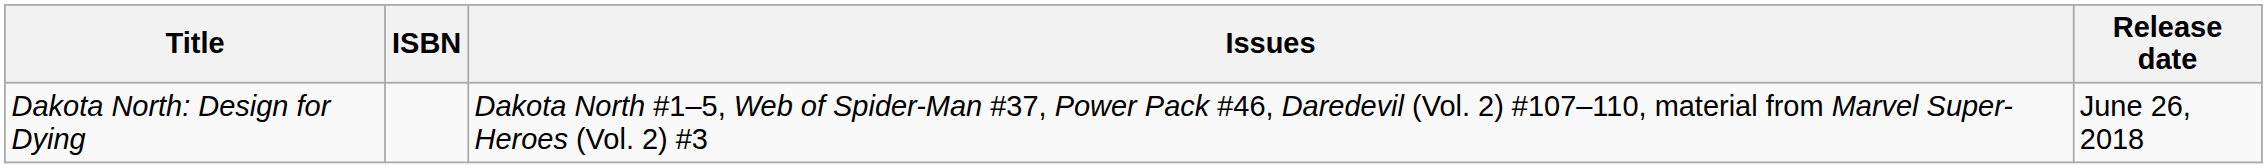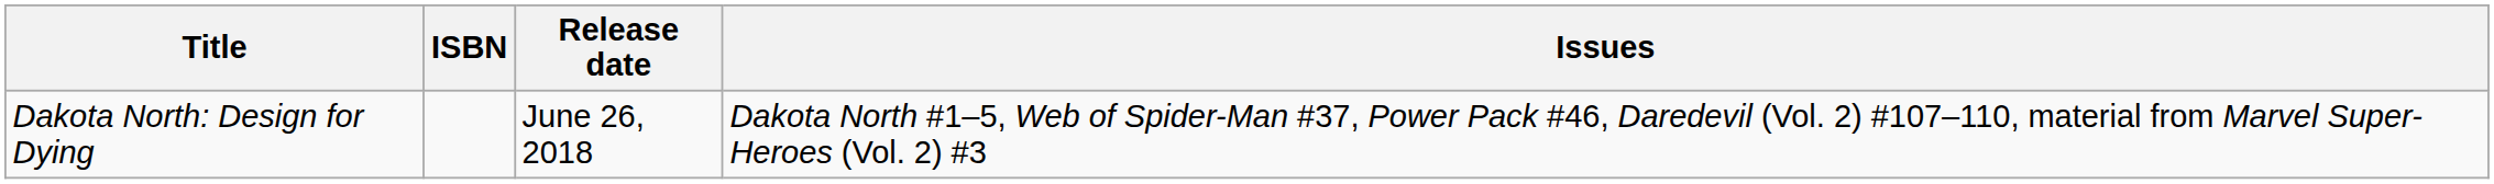columns swapped: Release date <-> Issues
